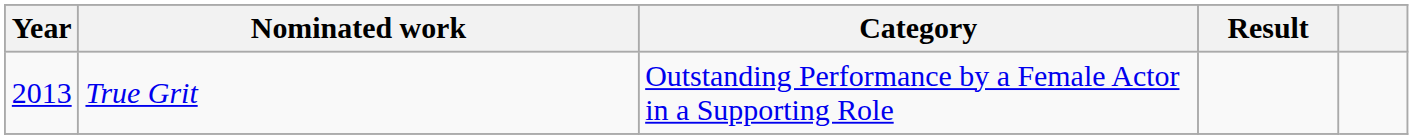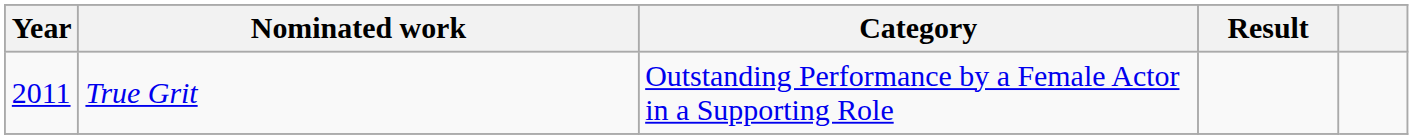True Grit | Year: 2013 -> 2011
